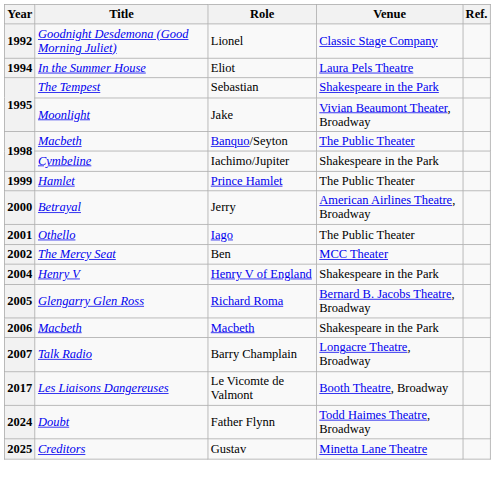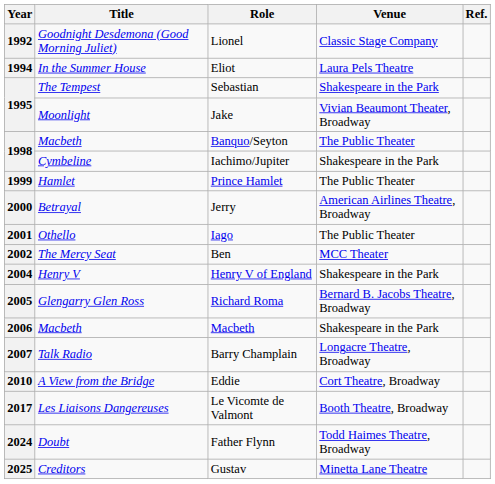+ row: 2010 | A View from the Bridge | Eddie | Cort Theatre, Broadway
